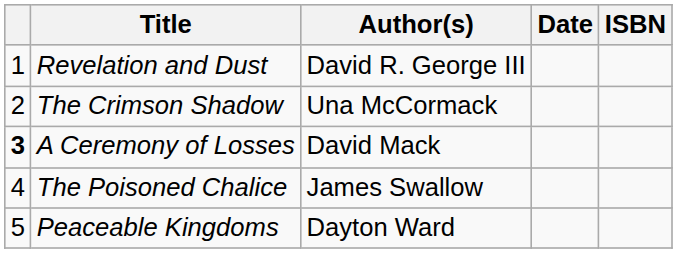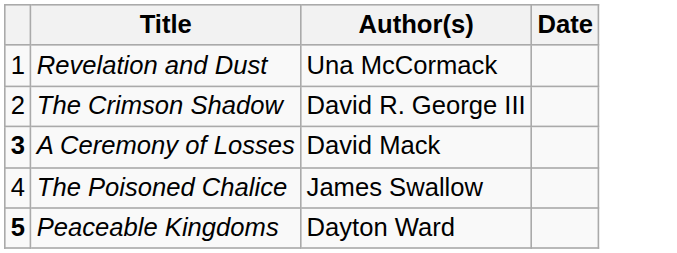- column: ISBN
Revelation and Dust | Author(s): David R. George III -> Una McCormack
The Crimson Shadow | Author(s): Una McCormack -> David R. George III
Peaceable Kingdoms | column 1: normal -> bold
